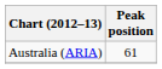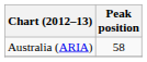Australia (ARIA) | Peak position: 61 -> 58
